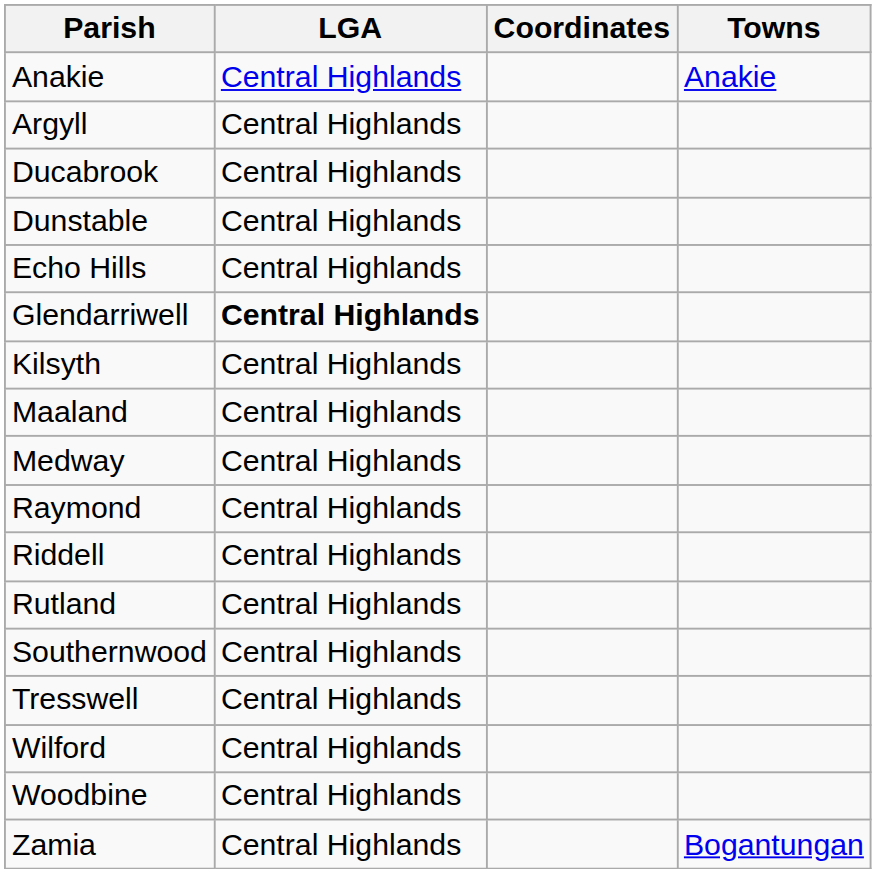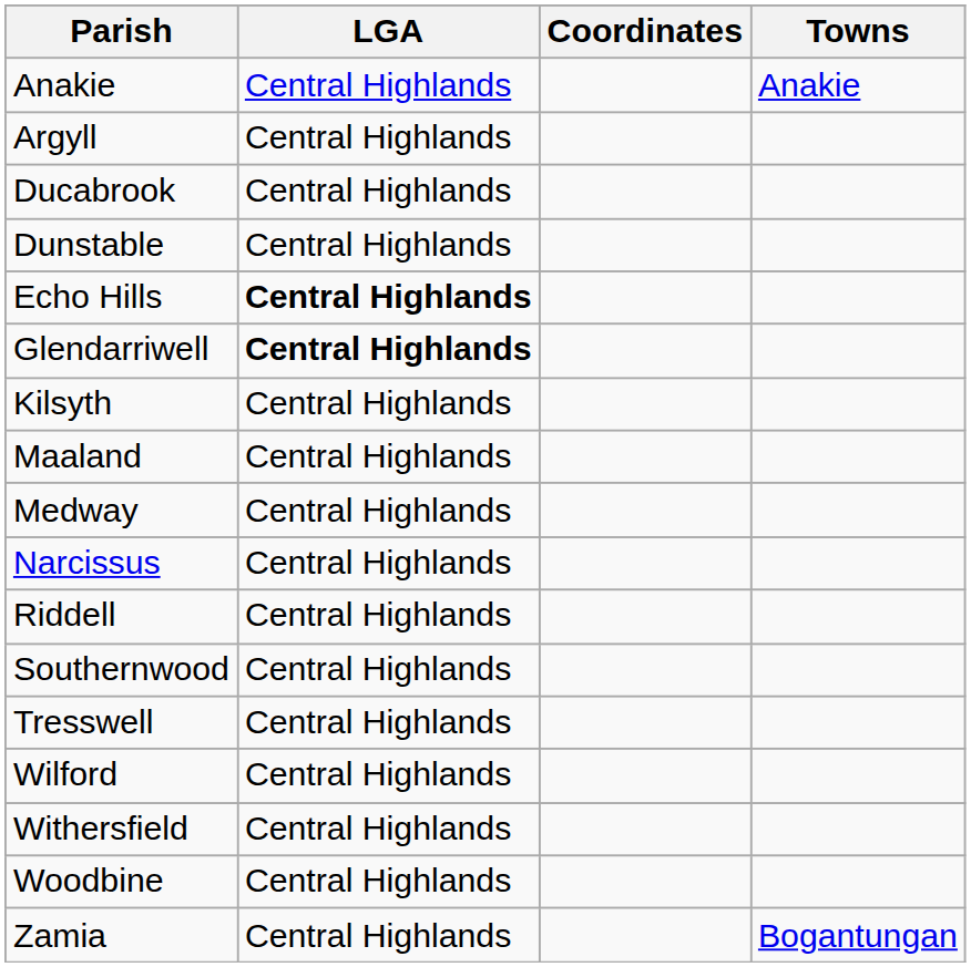Echo Hills | LGA: normal -> bold
+ row: Narcissus | Central Highlands
- row: Raymond | Central Highlands
- row: Rutland | Central Highlands
+ row: Withersfield | Central Highlands
